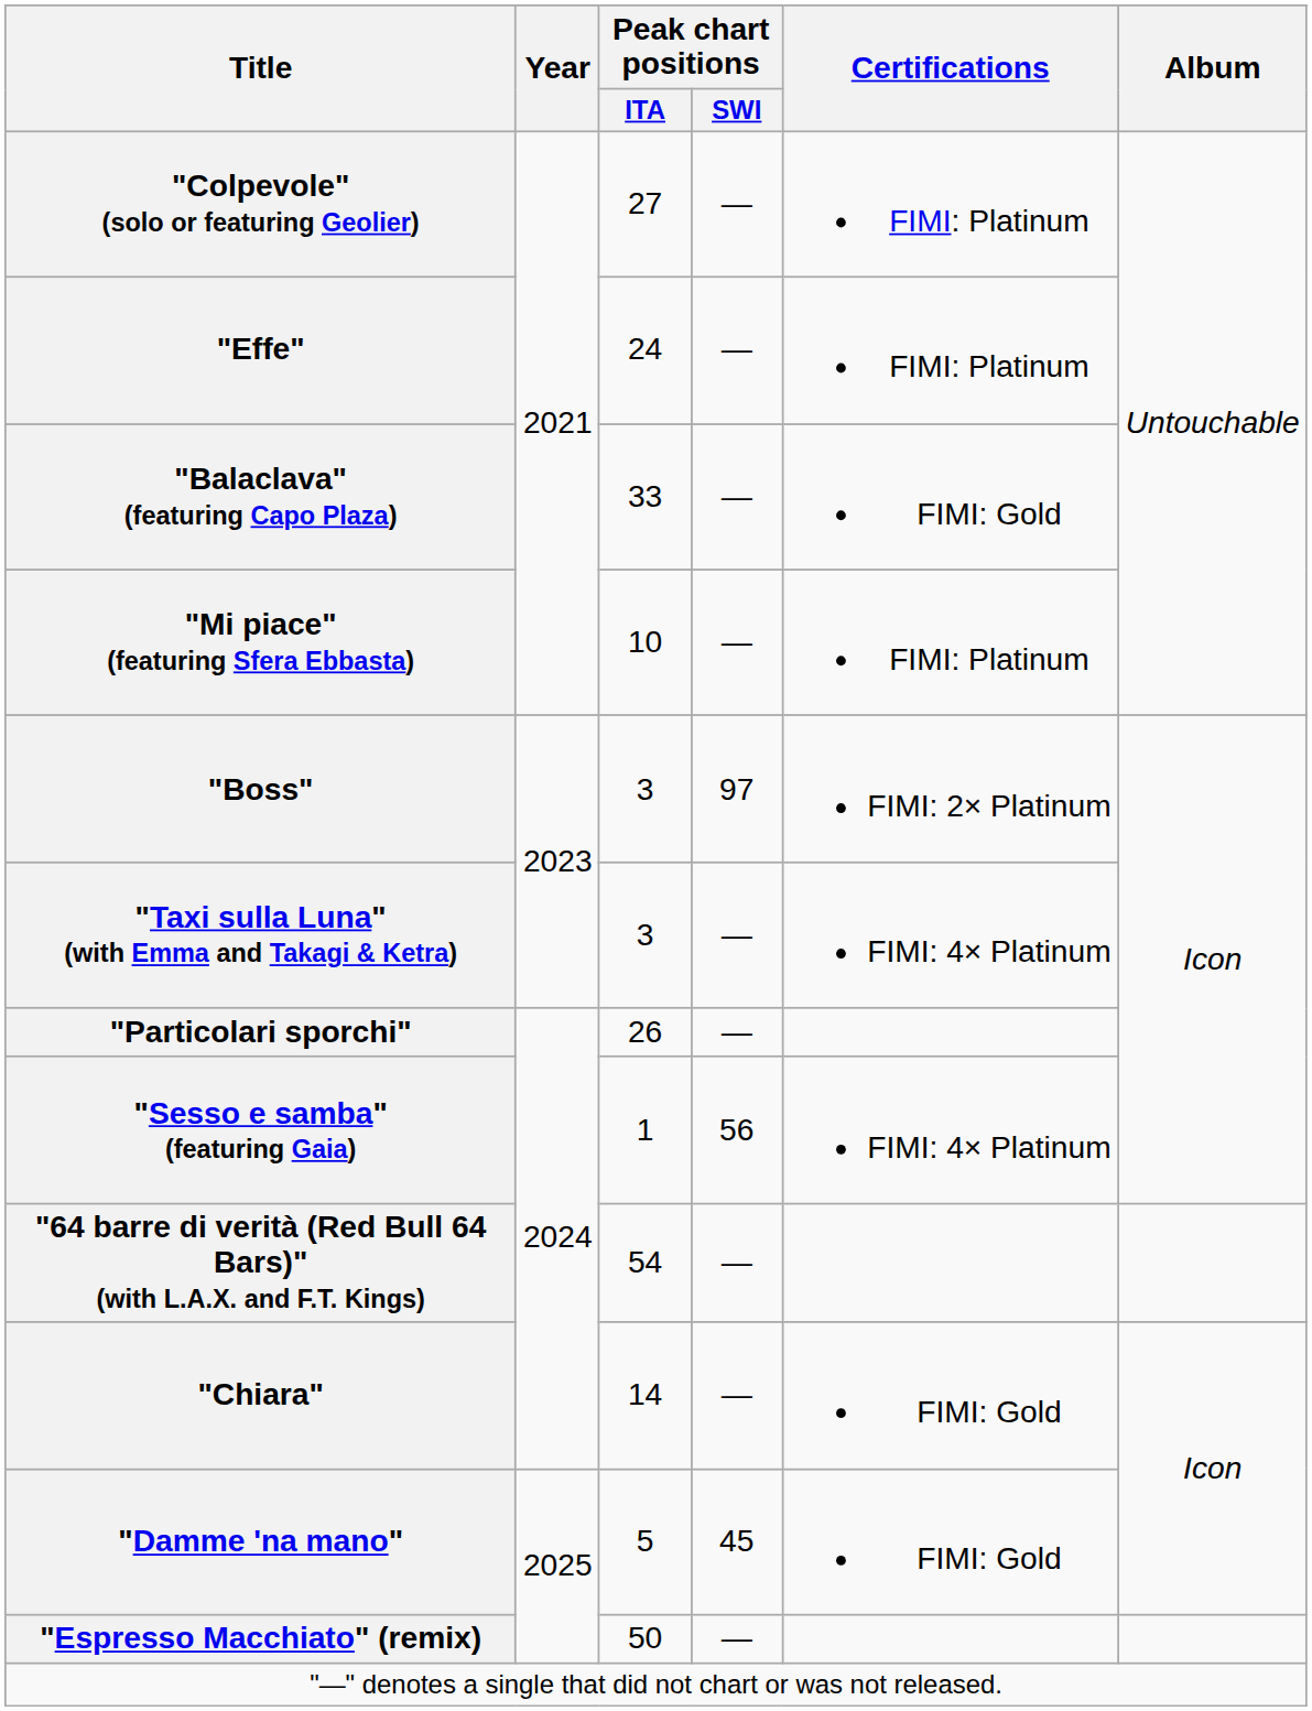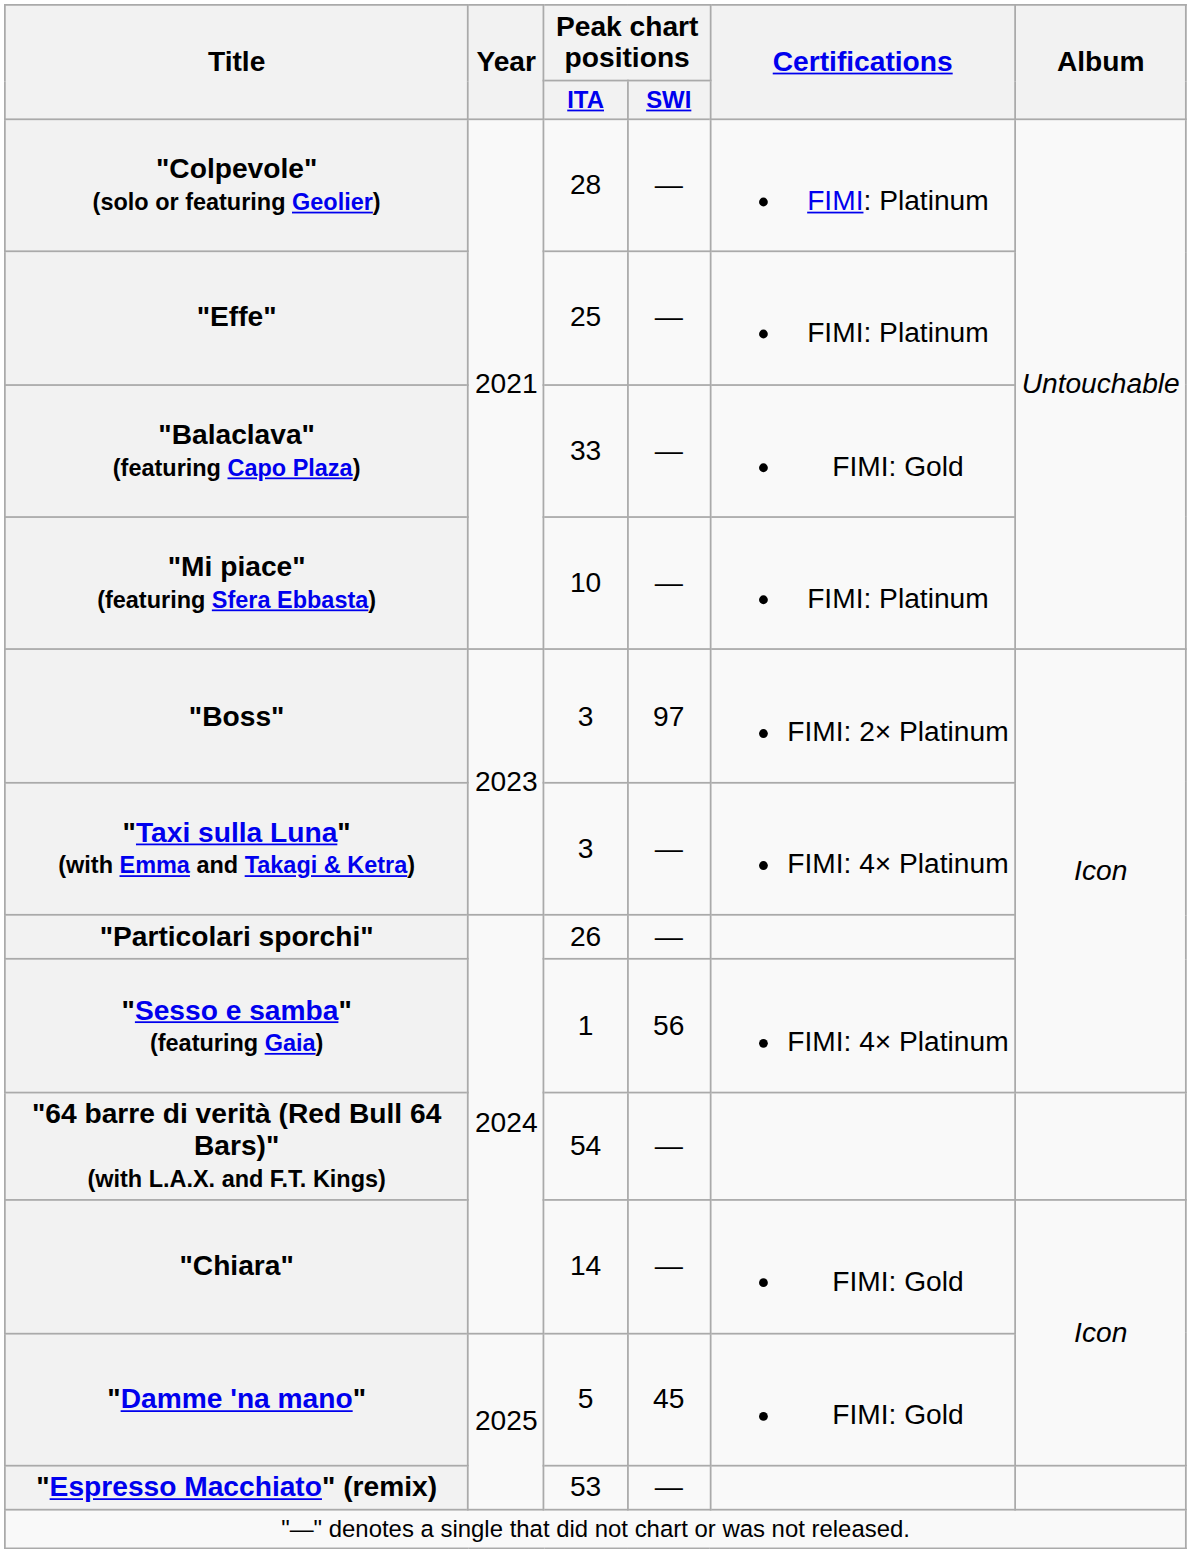"Colpevole" (solo or featuring Geolier) | Peak chart positions / ITA: 27 -> 28
"Effe" | Peak chart positions / ITA: 24 -> 25
"Espresso Macchiato" (remix) | Peak chart positions / ITA: 50 -> 53
